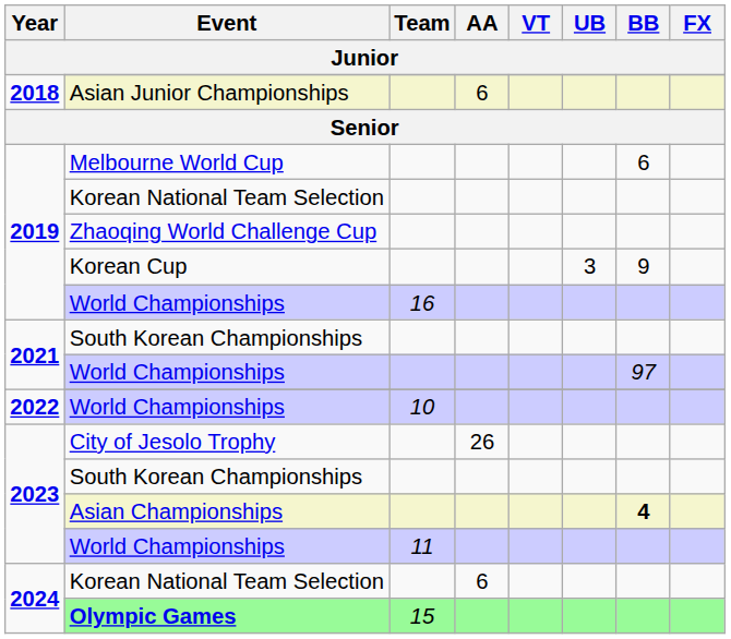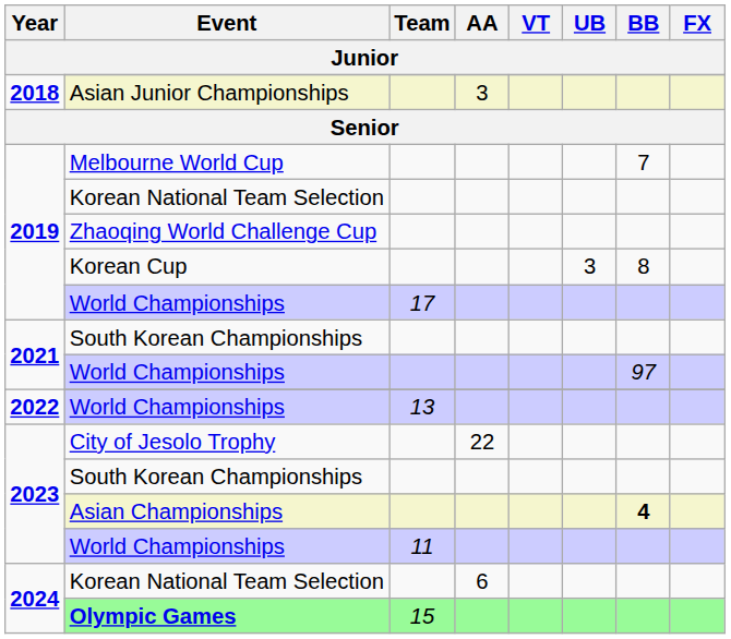Asian Junior Championships | AA: 6 -> 3
Melbourne World Cup | BB: 6 -> 7
Korean Cup | BB: 9 -> 8
2019 / World Championships | Team: 16 -> 17
2022 / World Championships | Team: 10 -> 13
City of Jesolo Trophy | AA: 26 -> 22
